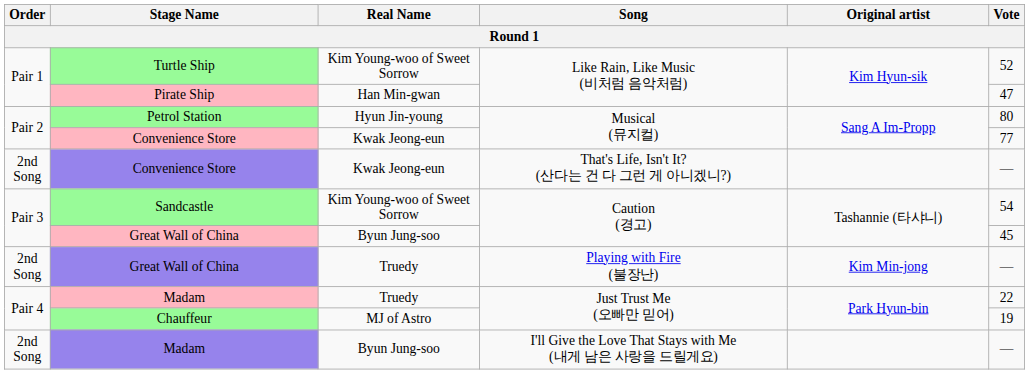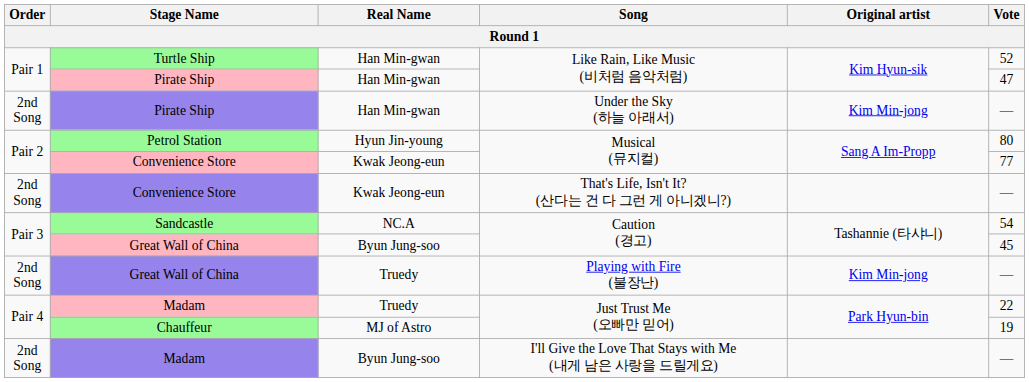Turtle Ship | Real Name: Kim Young-woo of Sweet Sorrow -> Han Min-gwan
+ row: 2nd Song | Pirate Ship | Han Min-gwan | Under the Sky (하늘 아래서) | Kim Min-jong | —
Sandcastle | Real Name: Kim Young-woo of Sweet Sorrow -> NC.A
